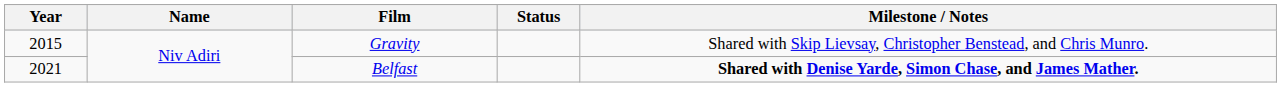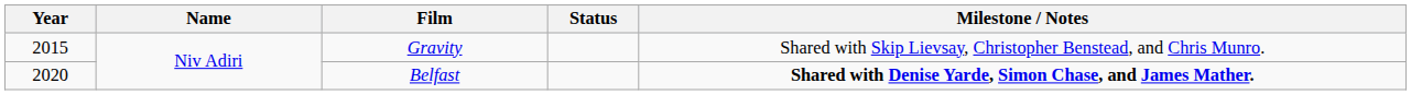Belfast | Year: 2021 -> 2020
